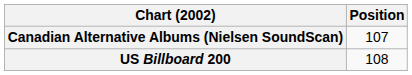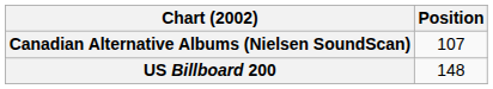US Billboard 200 | Position: 108 -> 148
